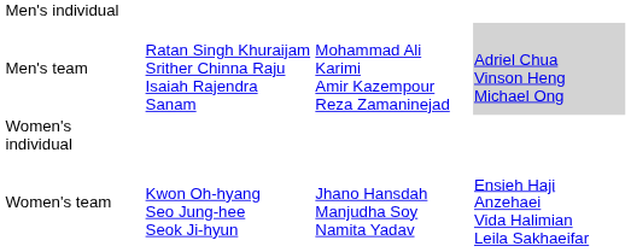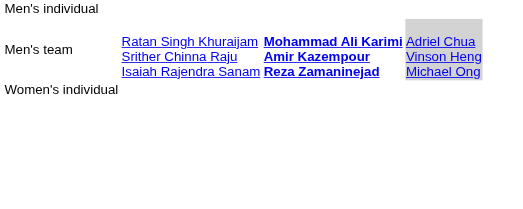Men's team | column 3: normal -> bold
- row: Women's team | Kwon Oh-hyang Seo Jung-hee Seok Ji-hyun | Jhano Hansdah Manjudha Soy Namita Yadav | Ensieh Haji Anzehaei Vida Halimian Leila Sakhaeifar
